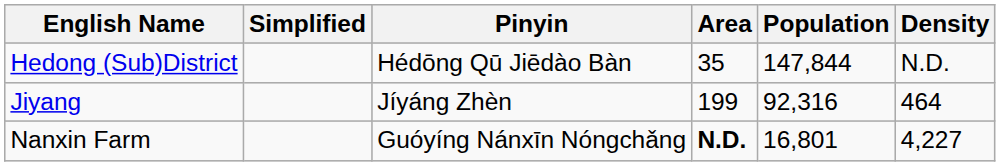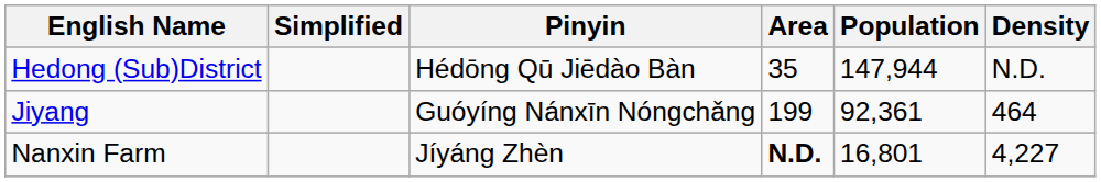Hedong (Sub)District | Population: 147,844 -> 147,944
Jiyang | Pinyin: Jíyáng Zhèn -> Guóyíng Nánxīn Nóngchǎng
Jiyang | Population: 92,316 -> 92,361
Nanxin Farm | Pinyin: Guóyíng Nánxīn Nóngchǎng -> Jíyáng Zhèn
